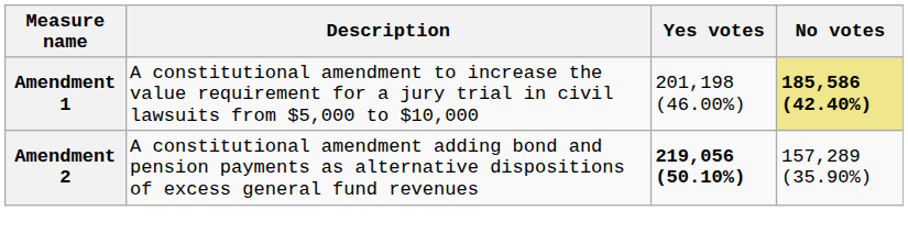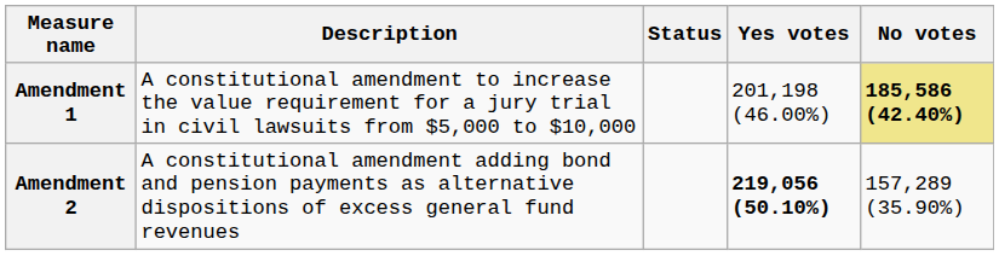+ column: Status
